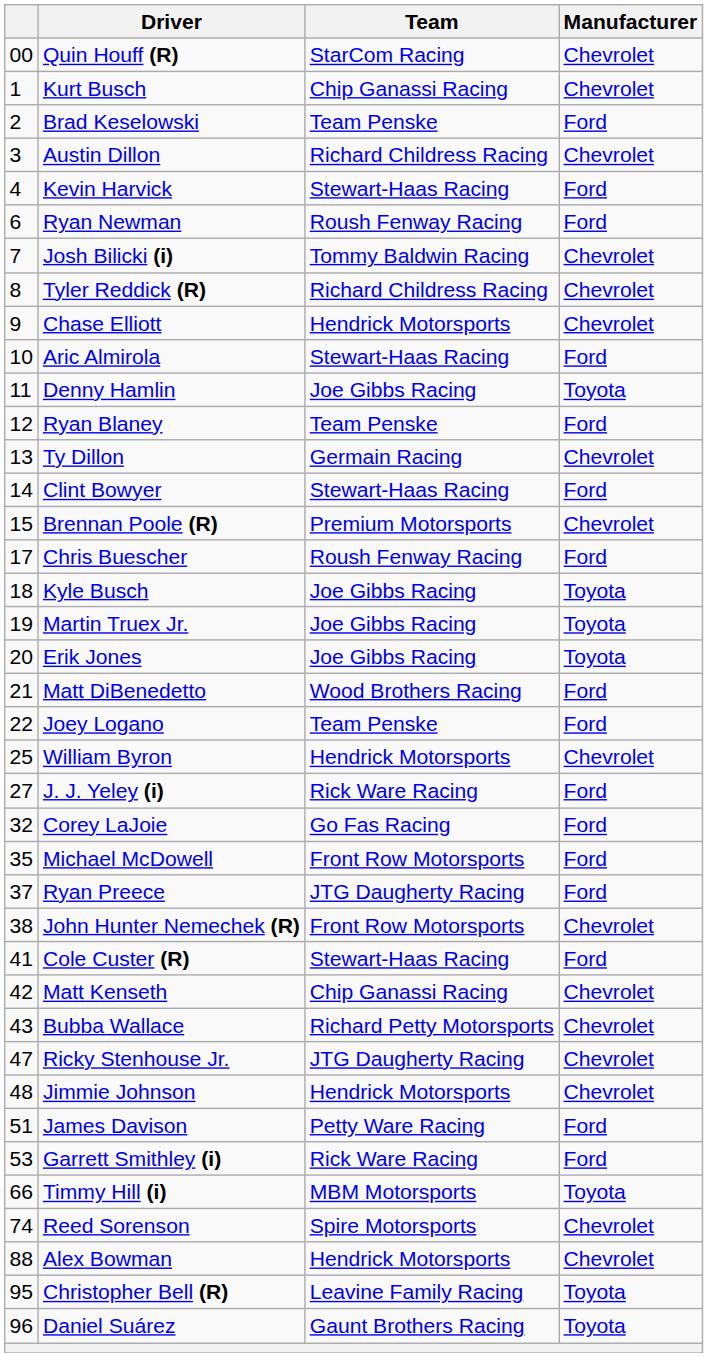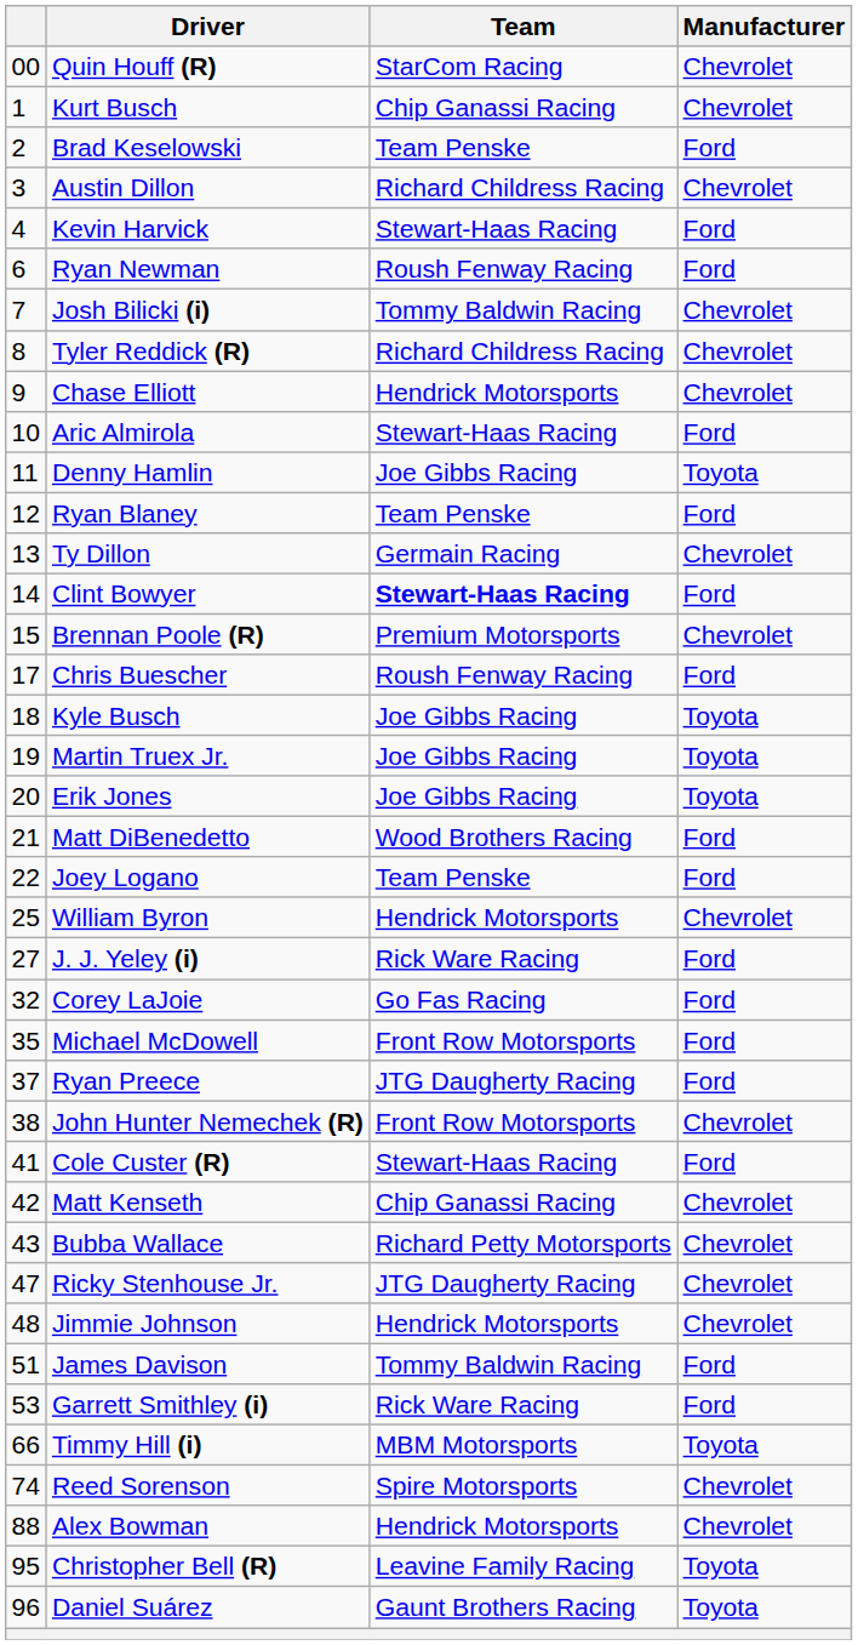Clint Bowyer | Team: normal -> bold
James Davison | Team: Petty Ware Racing -> Tommy Baldwin Racing
